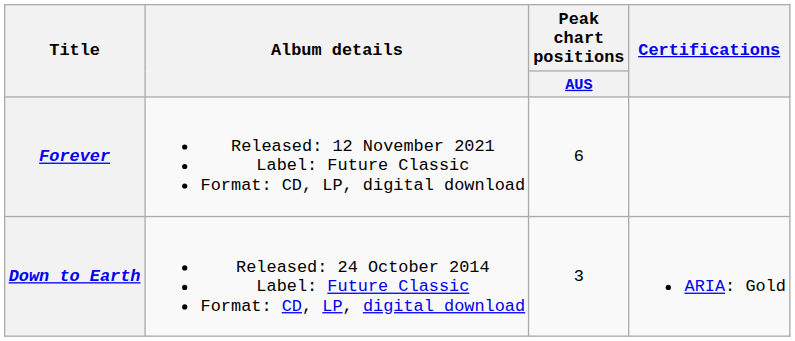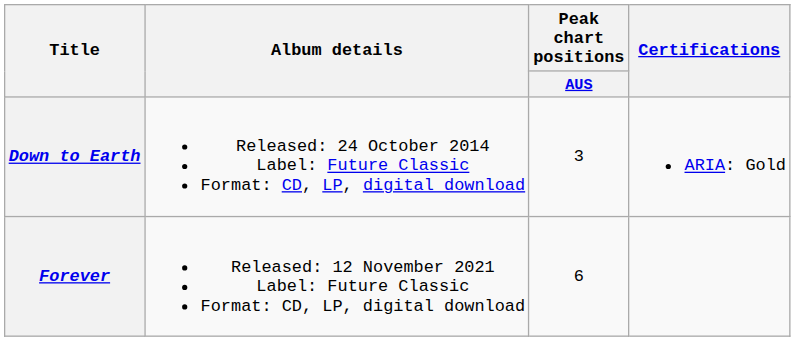rows swapped: Down to Earth <-> Forever
